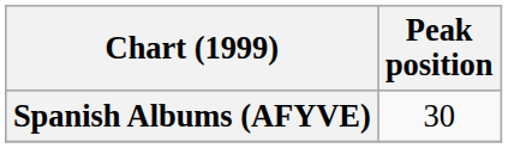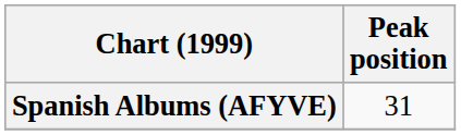Spanish Albums (AFYVE) | Peak position: 30 -> 31
